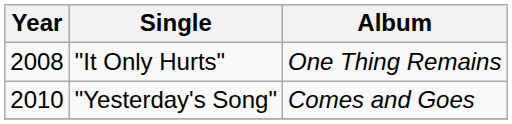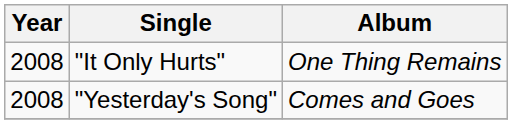"Yesterday's Song" | Year: 2010 -> 2008
